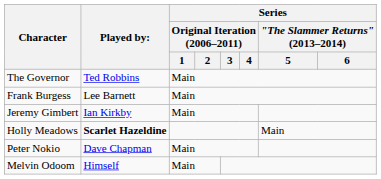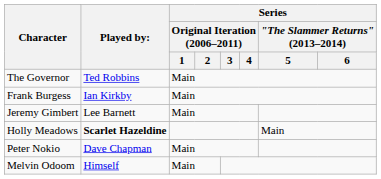Frank Burgess | Played by:: Lee Barnett -> Ian Kirkby
Jeremy Gimbert | Played by:: Ian Kirkby -> Lee Barnett
